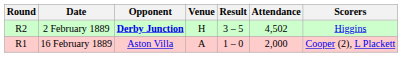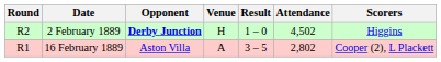2 February 1889 | Result: 3 – 5 -> 1 – 0
16 February 1889 | Result: 1 – 0 -> 3 – 5
16 February 1889 | Attendance: 2,000 -> 2,802
